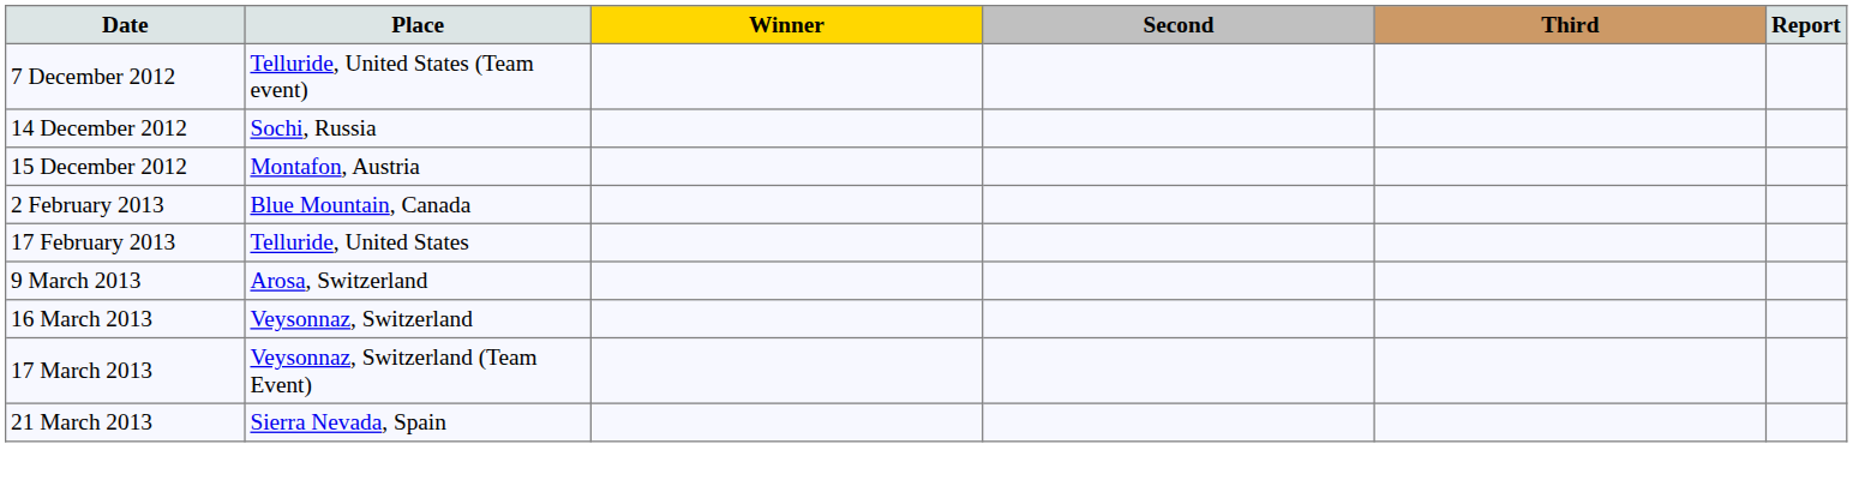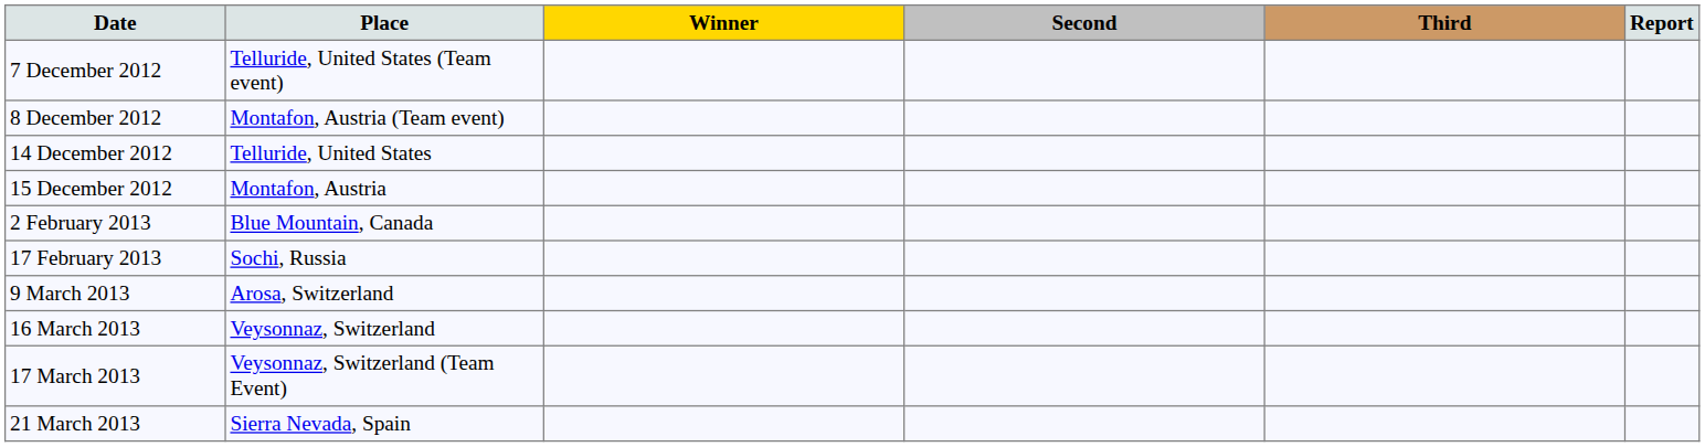+ row: 8 December 2012 | Montafon, Austria (Team event)
14 December 2012 | Place: Sochi, Russia -> Telluride, United States
17 February 2013 | Place: Telluride, United States -> Sochi, Russia
